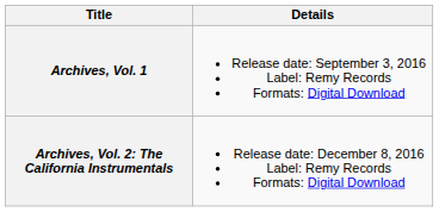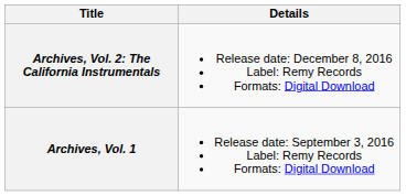rows swapped: Archives, Vol. 1 <-> Archives, Vol. 2: The California Instrumentals
